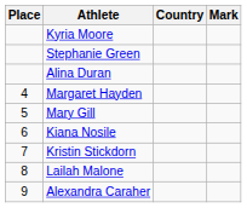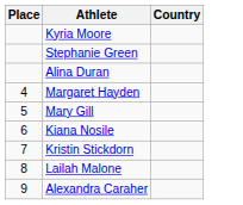- column: Mark
